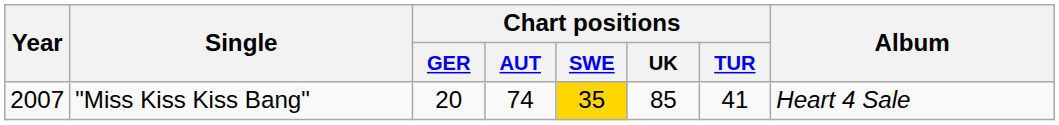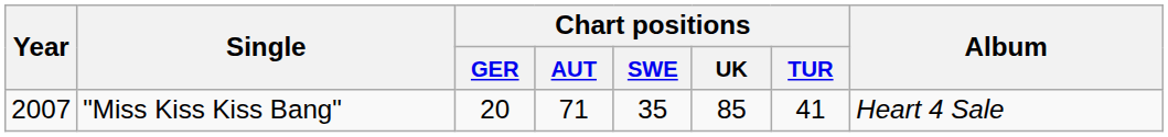"Miss Kiss Kiss Bang" | Chart positions / AUT: 74 -> 71
"Miss Kiss Kiss Bang" | Chart positions / SWE: gold background -> no background
